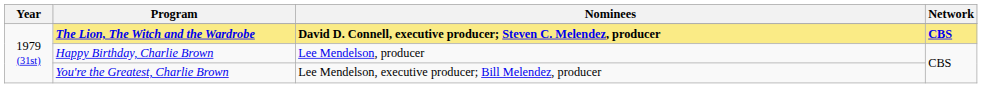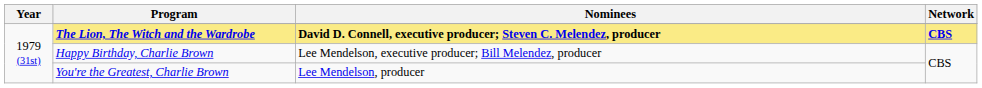Happy Birthday, Charlie Brown | Nominees: Lee Mendelson, producer -> Lee Mendelson, executive producer; Bill Melendez, producer
You're the Greatest, Charlie Brown | Nominees: Lee Mendelson, executive producer; Bill Melendez, producer -> Lee Mendelson, producer
